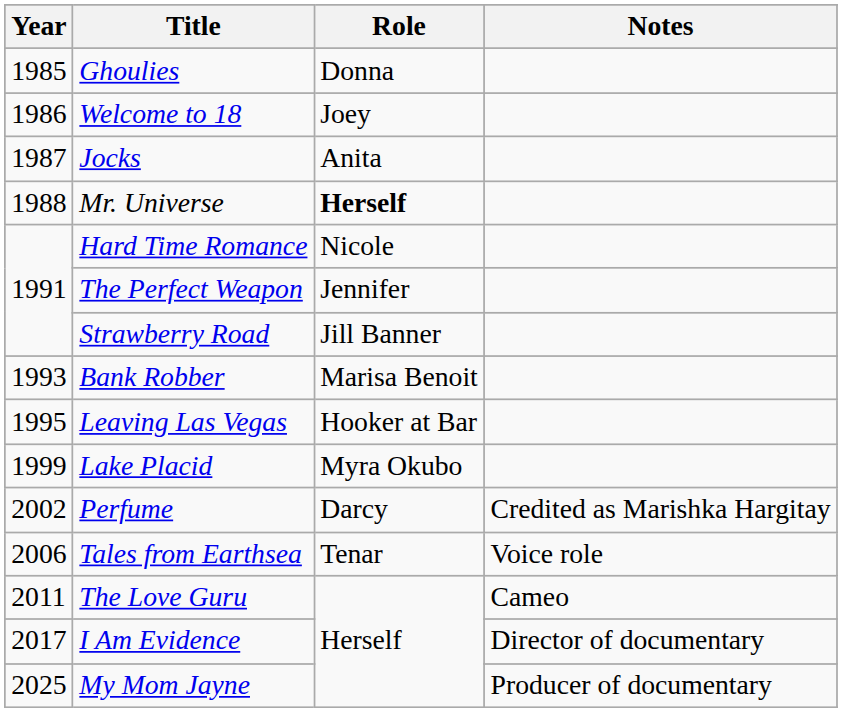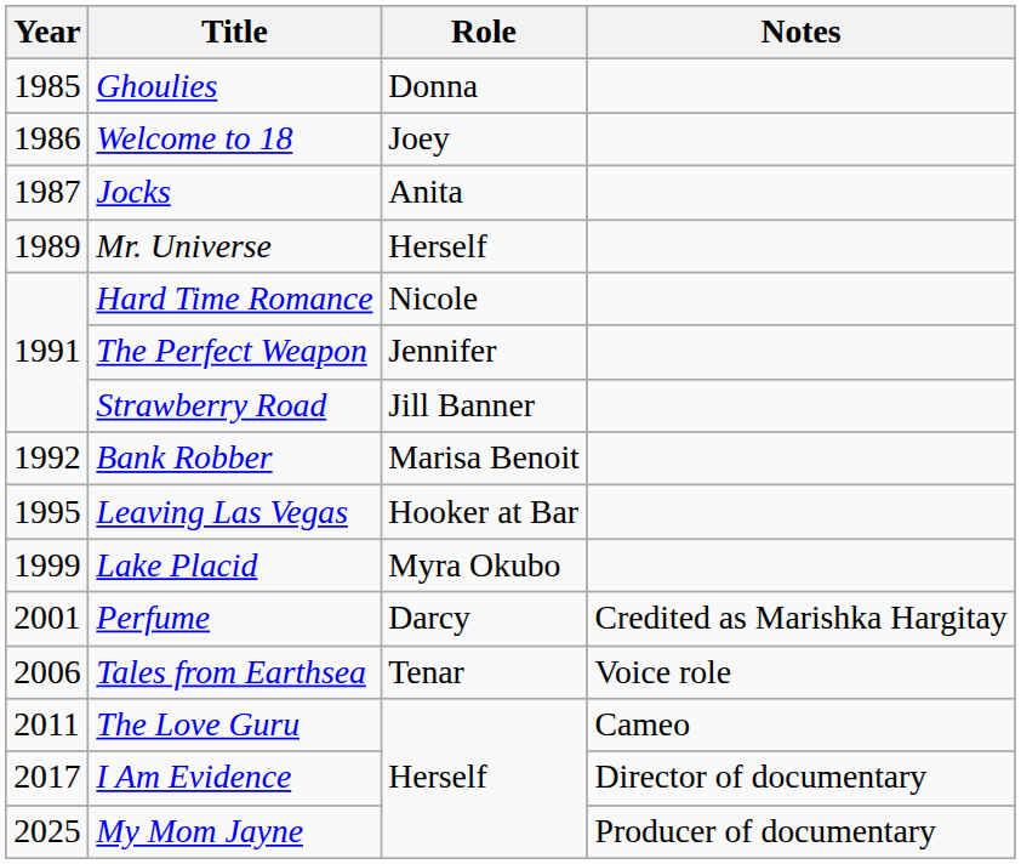Mr. Universe | Year: 1988 -> 1989
Mr. Universe | Role: bold -> normal
Bank Robber | Year: 1993 -> 1992
Perfume | Year: 2002 -> 2001
